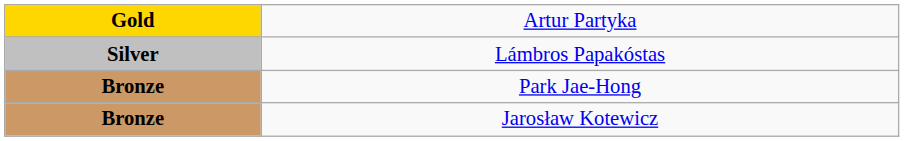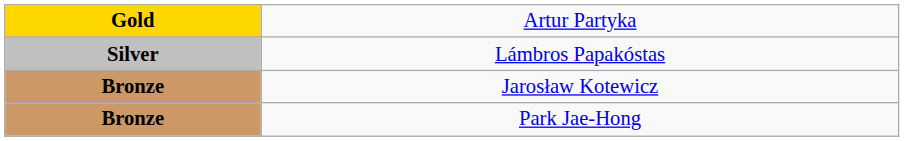rows swapped: Park Jae-Hong <-> Jarosław Kotewicz
